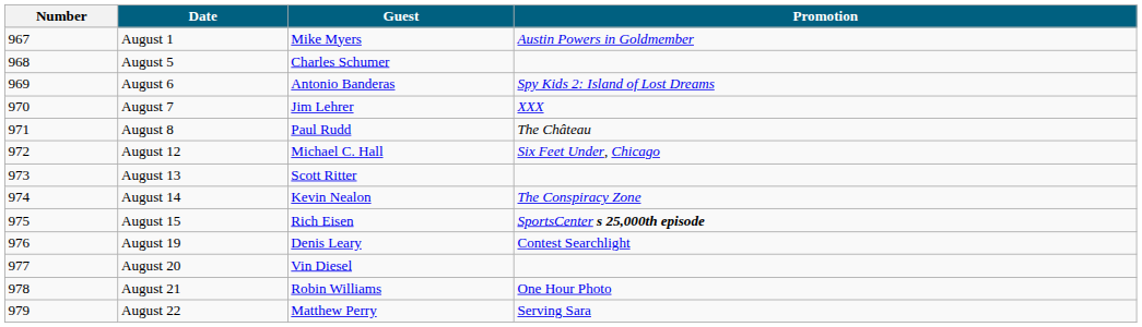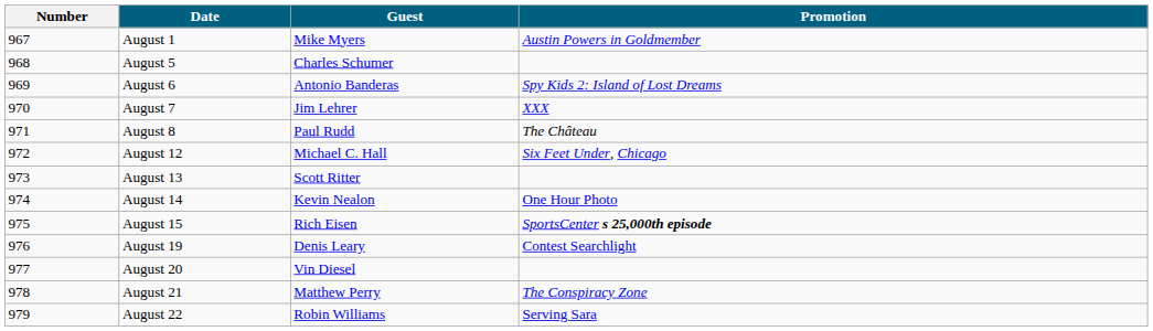August 14 | Promotion: The Conspiracy Zone -> One Hour Photo
August 21 | Guest: Robin Williams -> Matthew Perry
August 21 | Promotion: One Hour Photo -> The Conspiracy Zone
August 22 | Guest: Matthew Perry -> Robin Williams
